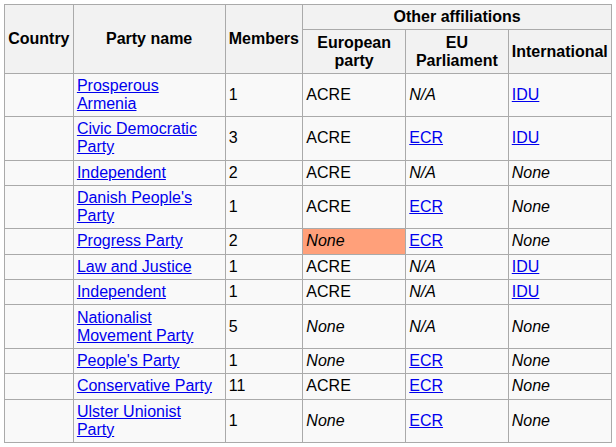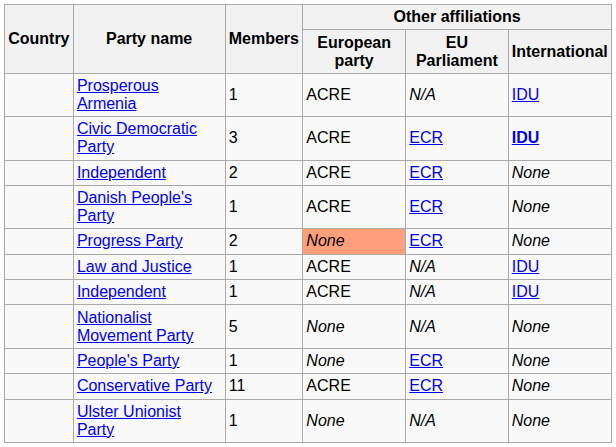Civic Democratic Party | Other affiliations / International: normal -> bold
Independent / 2 | Other affiliations / EU Parliament: N/A -> ECR
Ulster Unionist Party | Other affiliations / EU Parliament: ECR -> N/A
